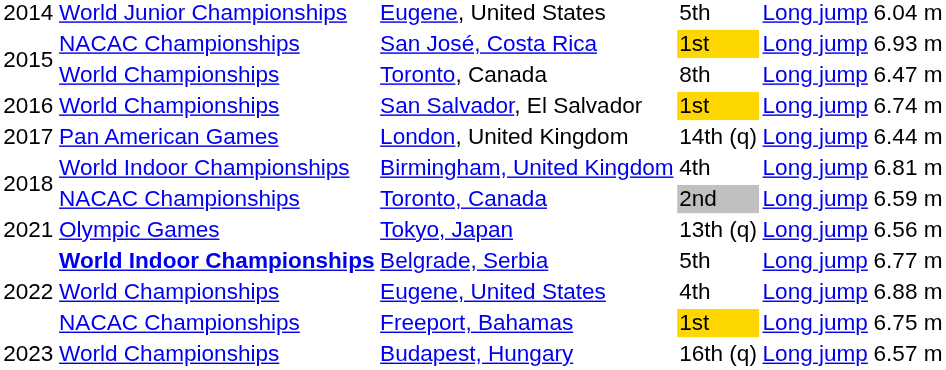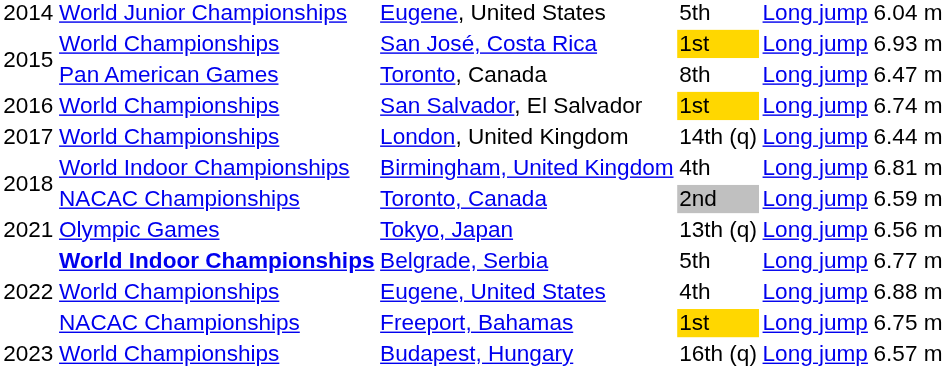San José, Costa Rica | column 2: NACAC Championships -> World Championships
Toronto, Canada / 8th | column 2: World Championships -> Pan American Games
London, United Kingdom | column 2: Pan American Games -> World Championships
